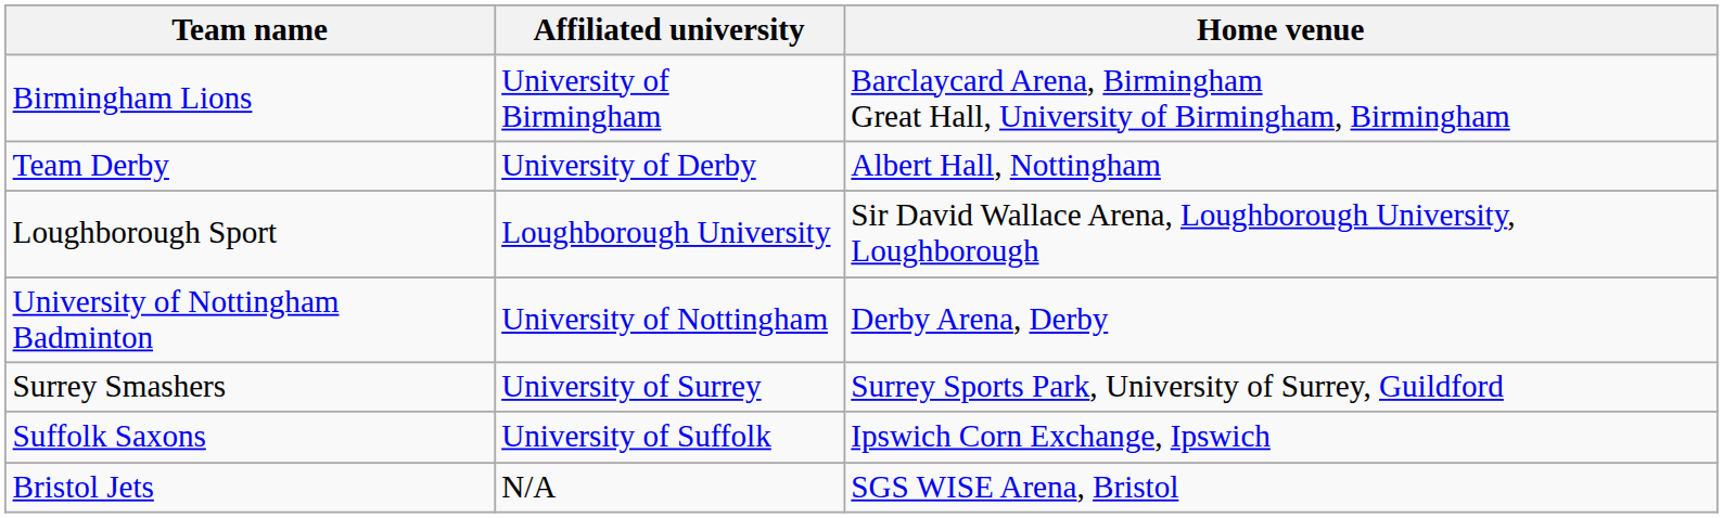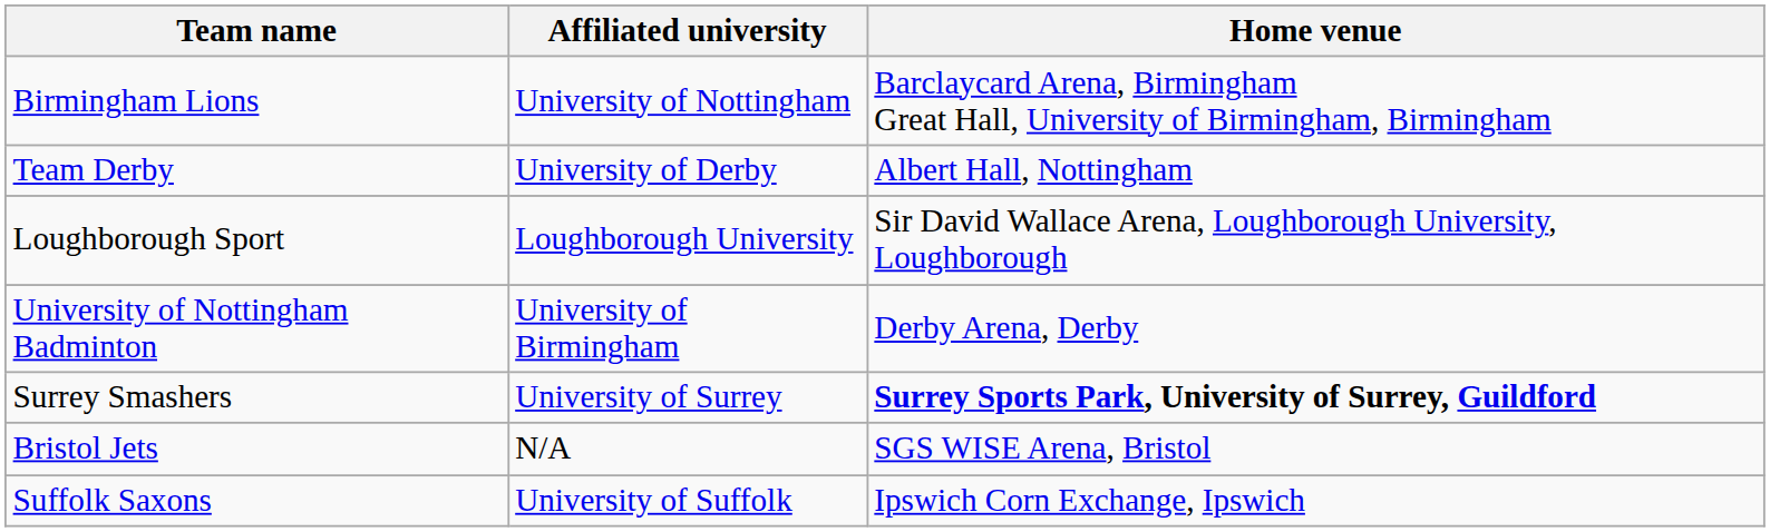Birmingham Lions | Affiliated university: University of Birmingham -> University of Nottingham
University of Nottingham Badminton | Affiliated university: University of Nottingham -> University of Birmingham
Surrey Smashers | Home venue: normal -> bold
rows swapped: Suffolk Saxons <-> Bristol Jets
